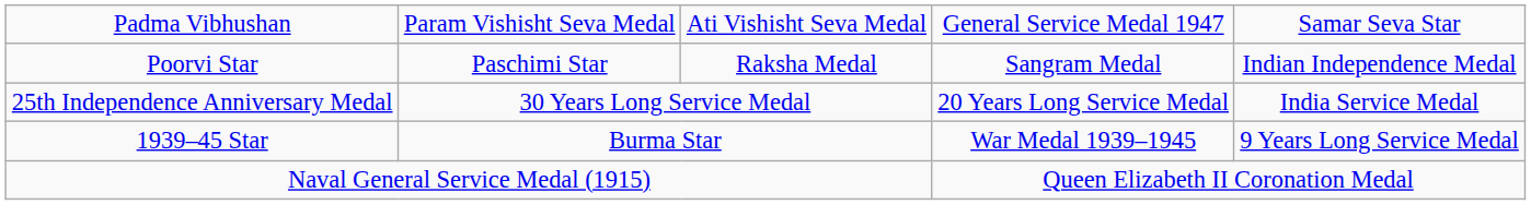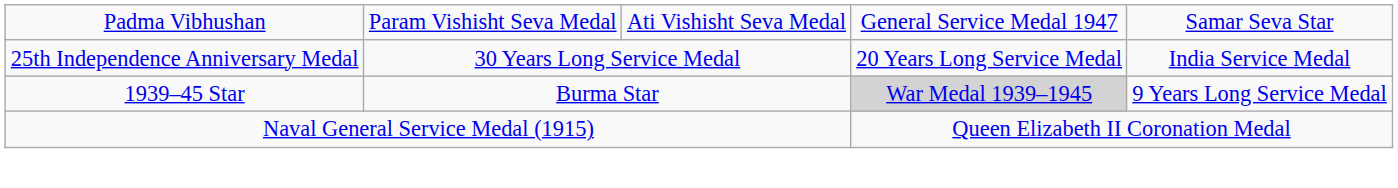- row: Poorvi Star | Paschimi Star | Raksha Medal | Sangram Medal | Indian Independence Medal
1939–45 Star | column 4: no background -> lightgrey background
